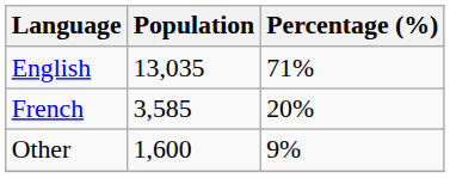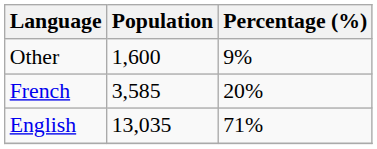rows swapped: English <-> Other
